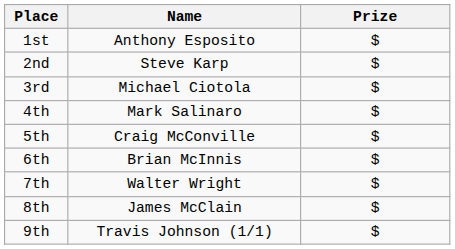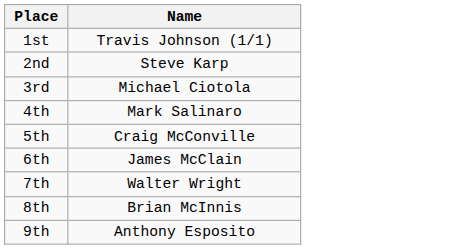- column: Prize | $ | $ | $ | $ | $ | $ | $ | $ | $
1st | Name: Anthony Esposito -> Travis Johnson (1/1)
6th | Name: Brian McInnis -> James McClain
8th | Name: James McClain -> Brian McInnis
9th | Name: Travis Johnson (1/1) -> Anthony Esposito
